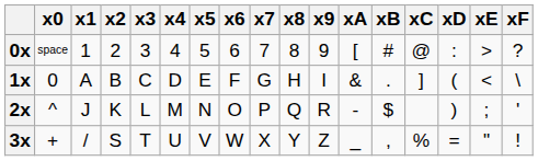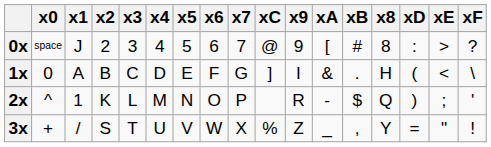columns swapped: x8 <-> xC
0x | x1: 1 -> J
2x | x1: J -> 1
